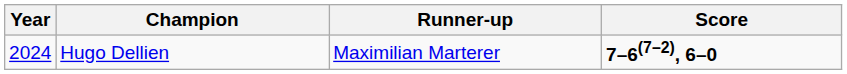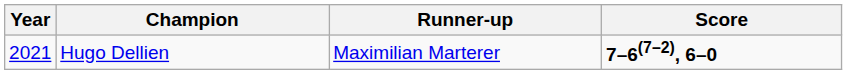Hugo Dellien | Year: 2024 -> 2021
